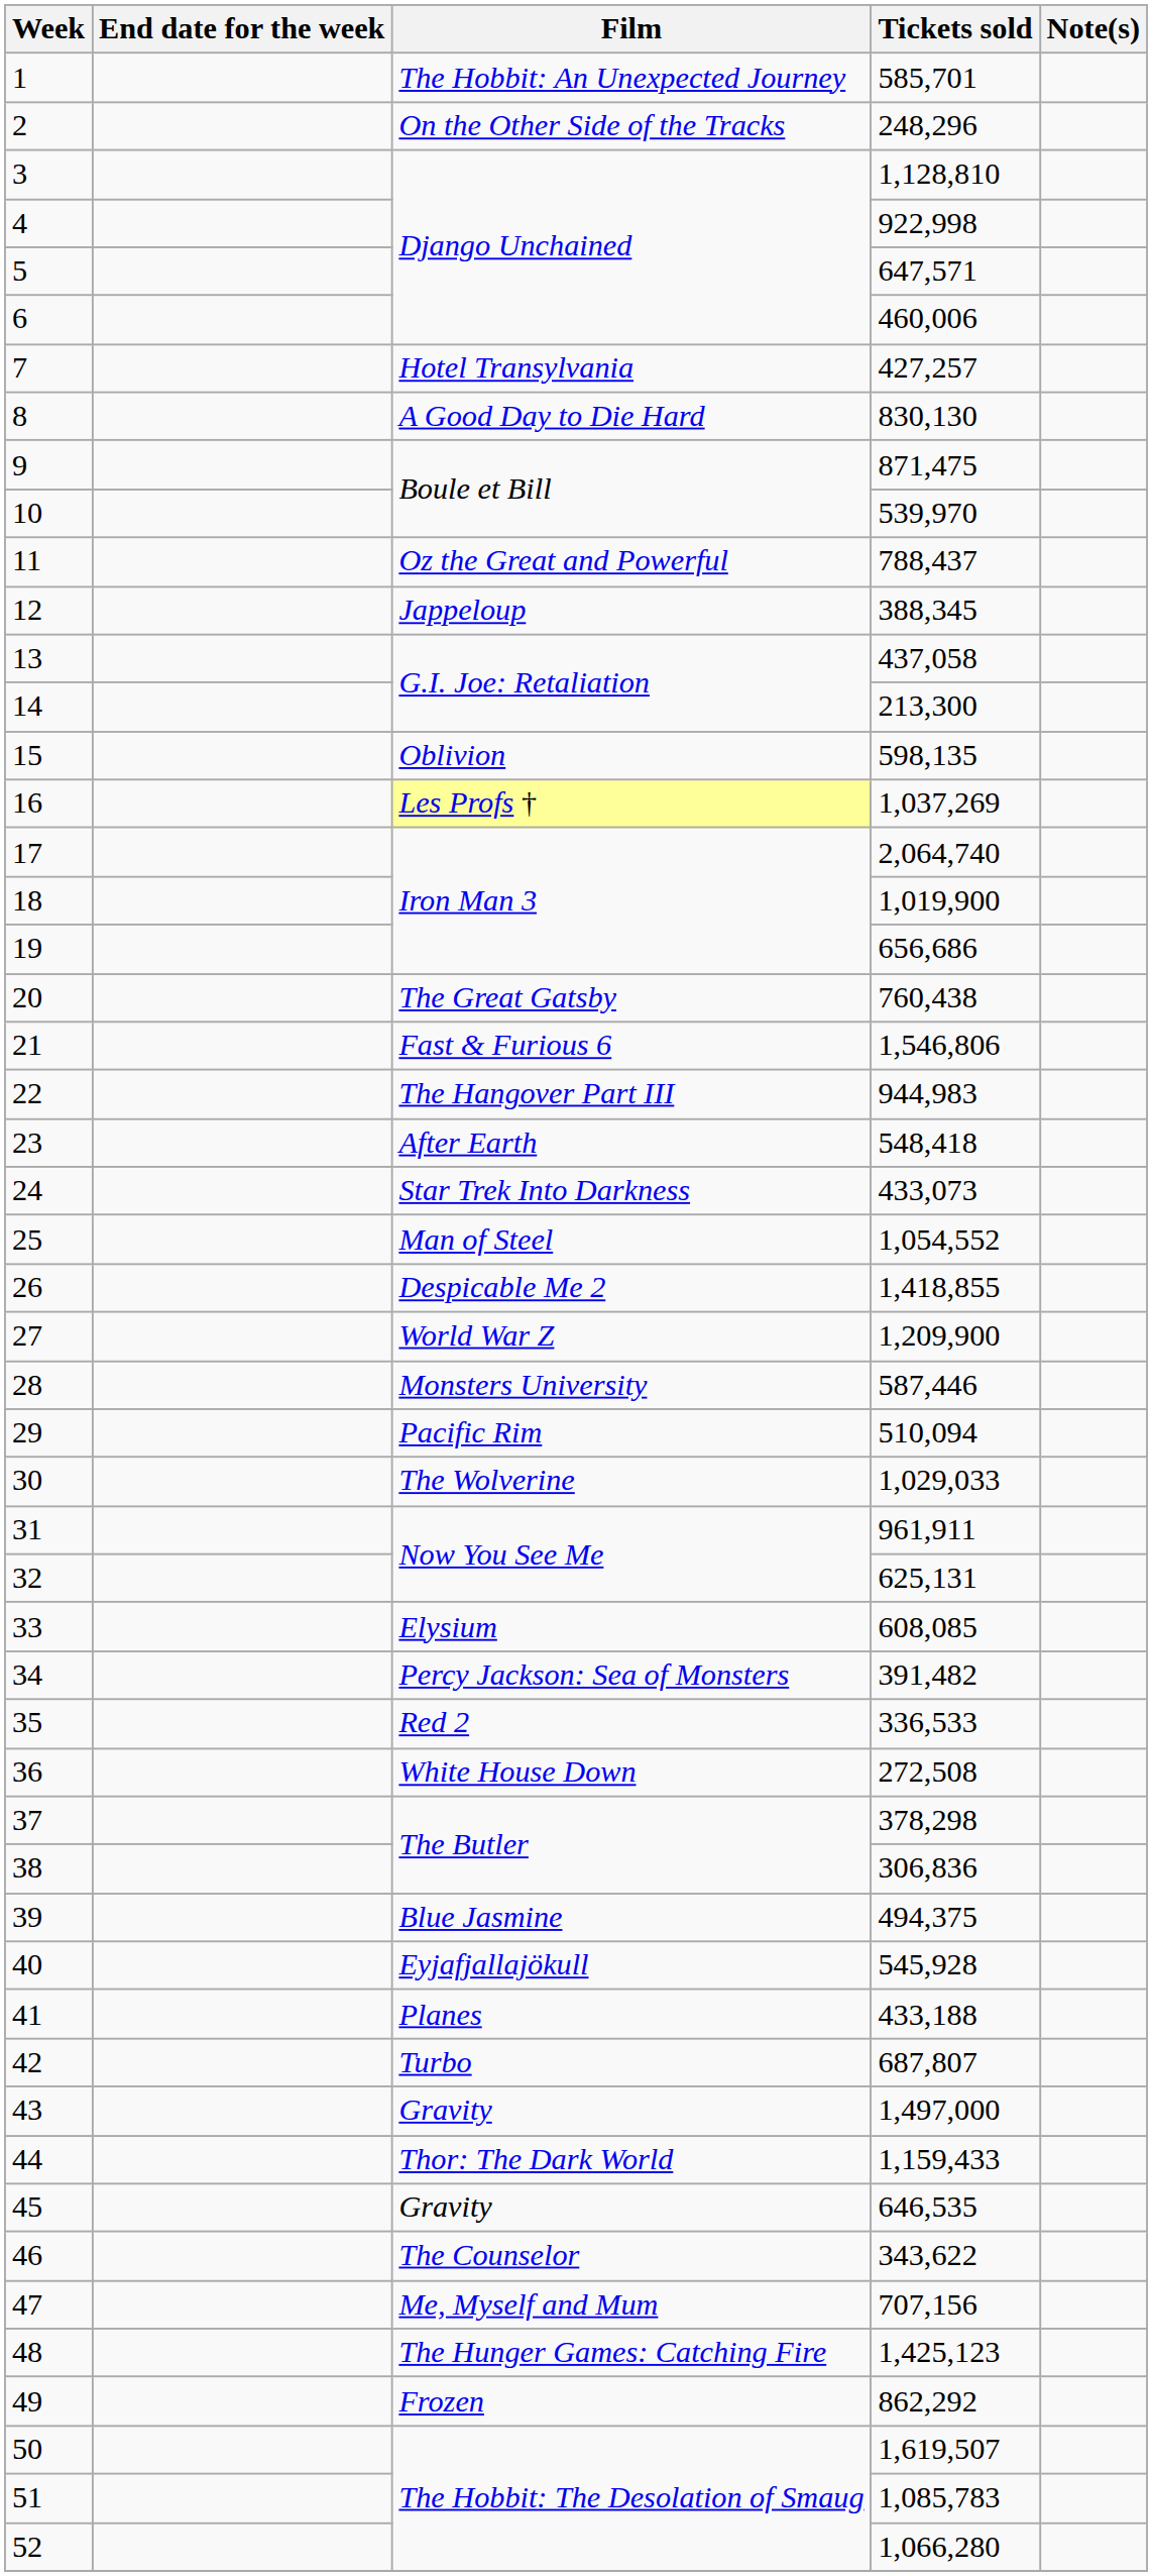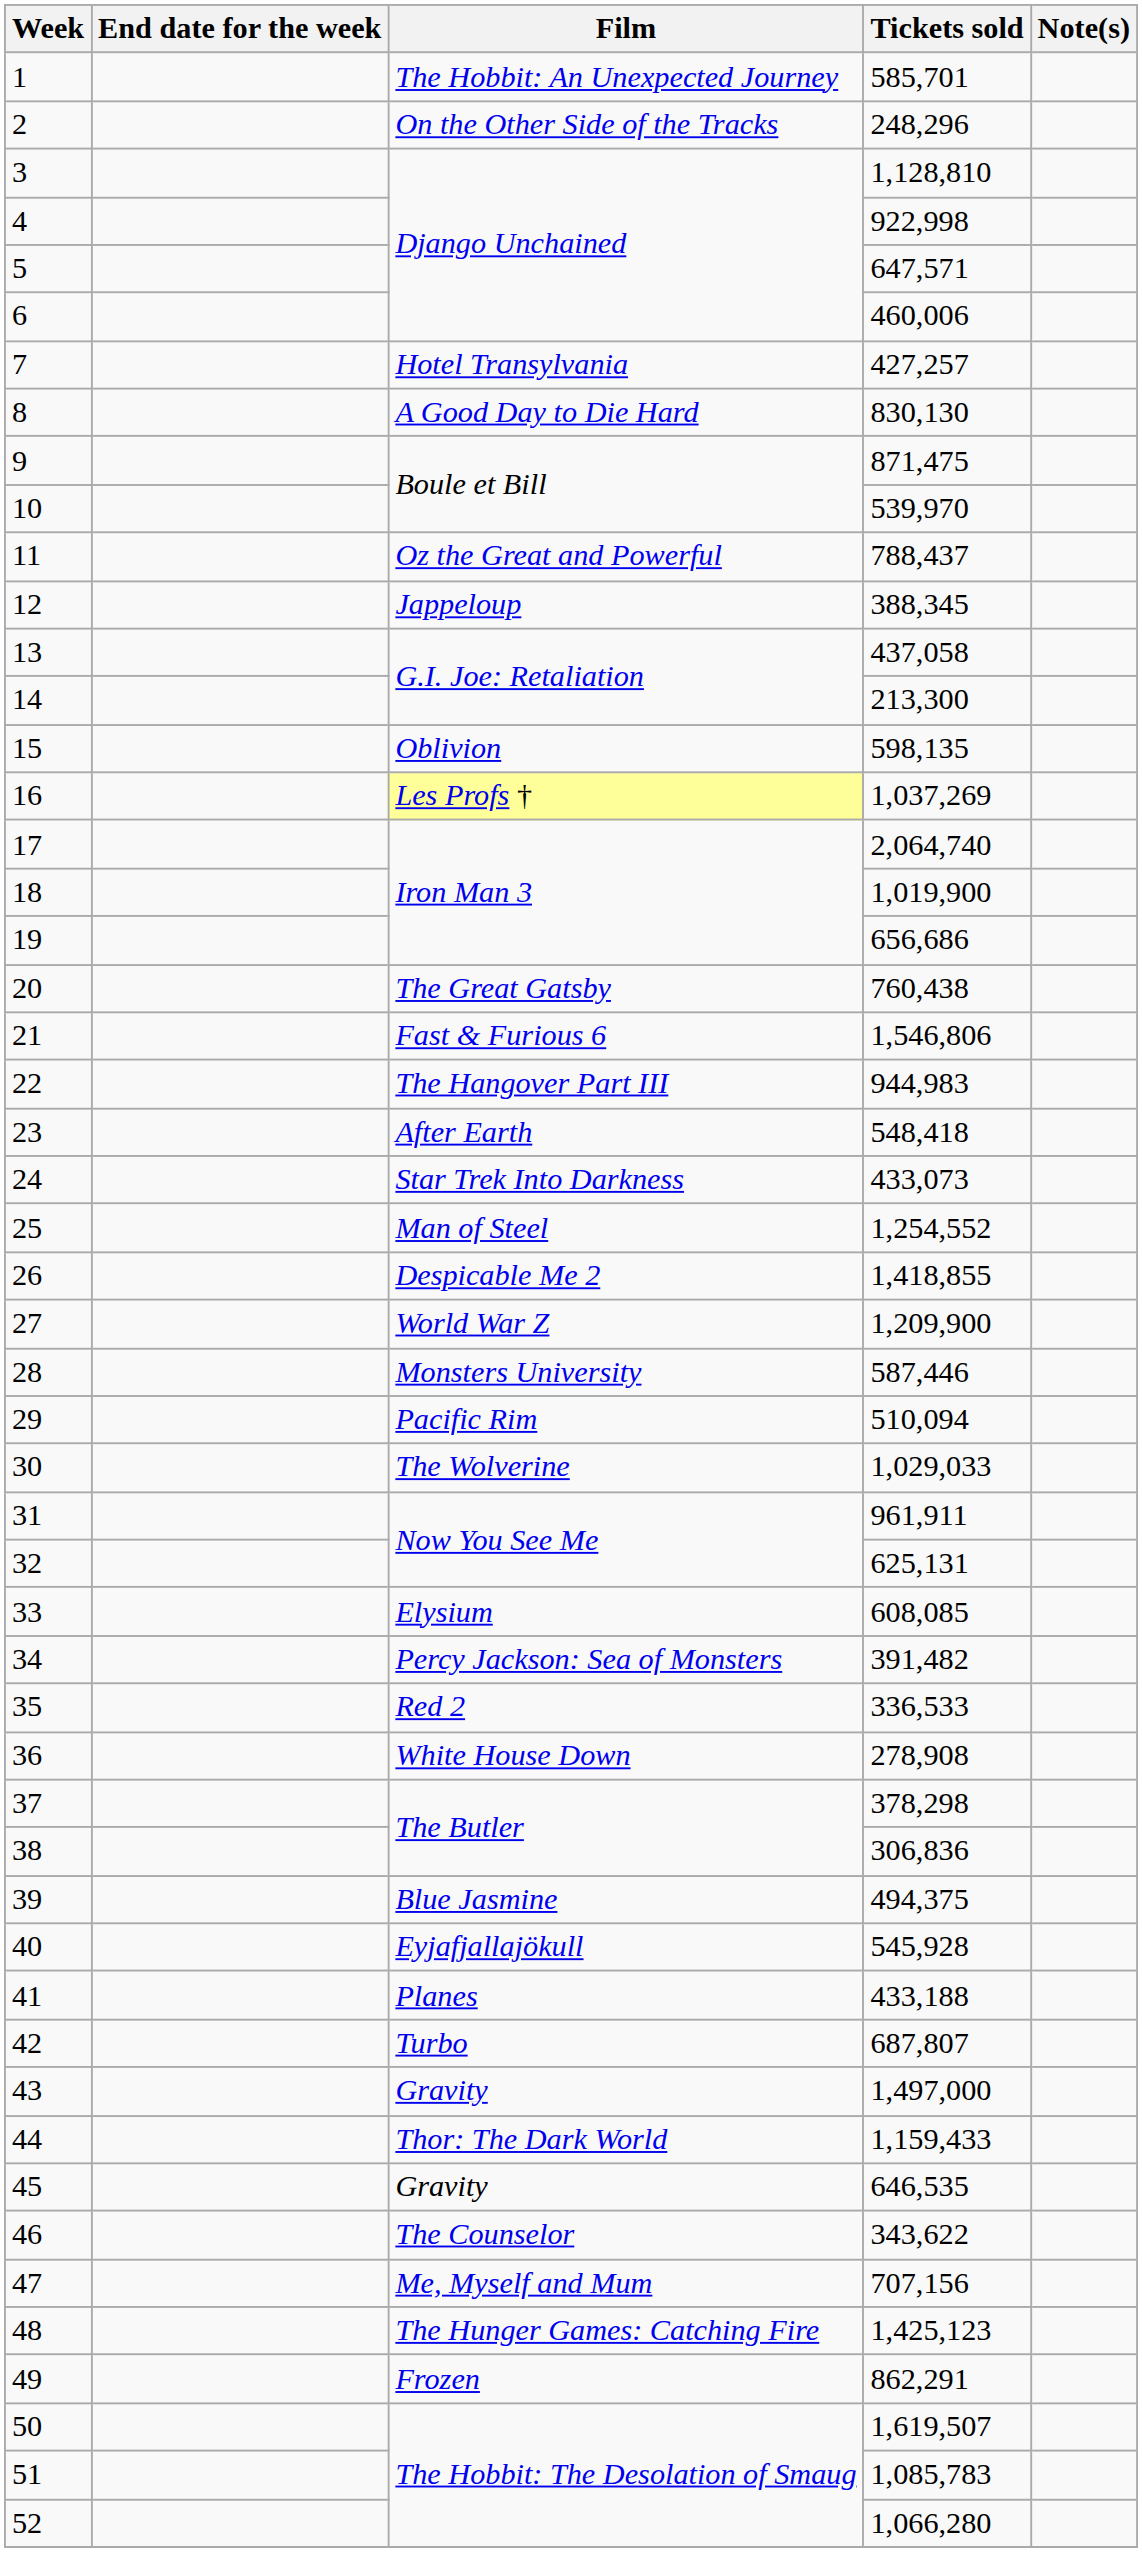25 | Tickets sold: 1,054,552 -> 1,254,552
36 | Tickets sold: 272,508 -> 278,908
49 | Tickets sold: 862,292 -> 862,291
